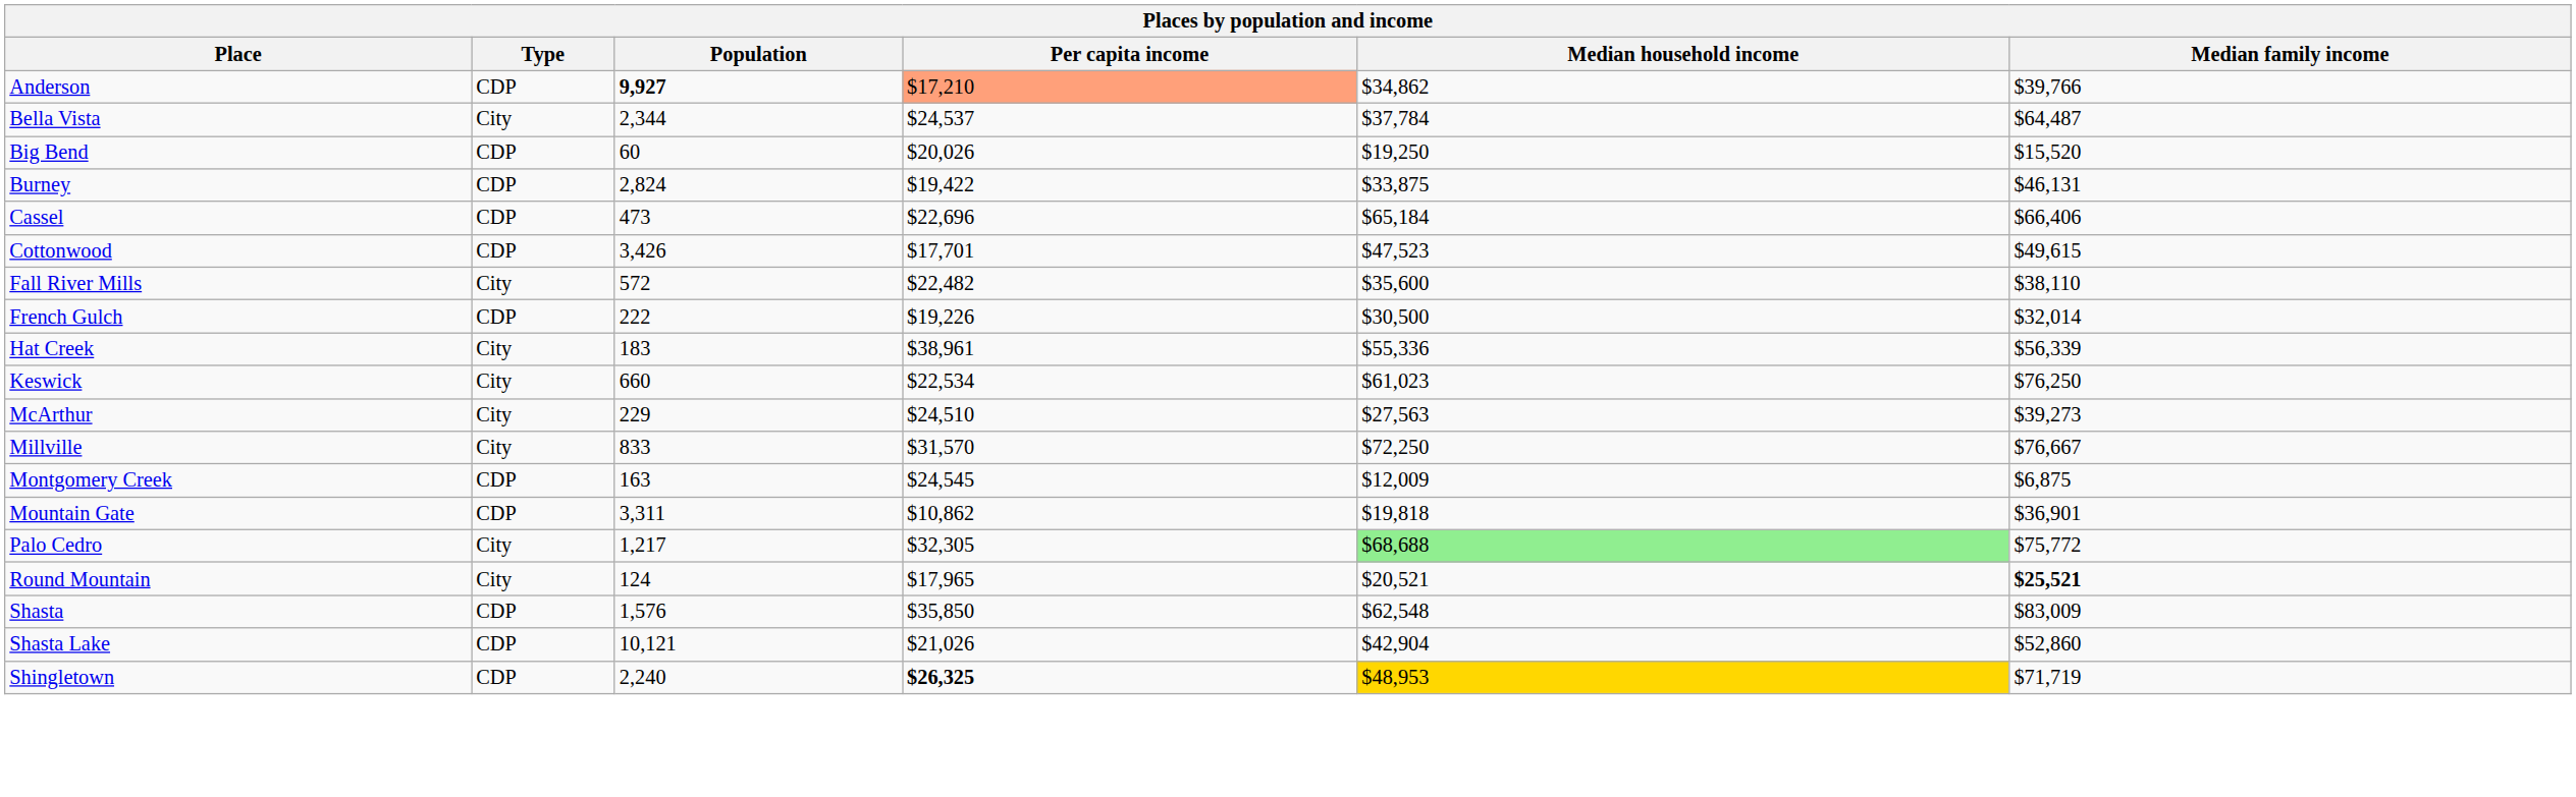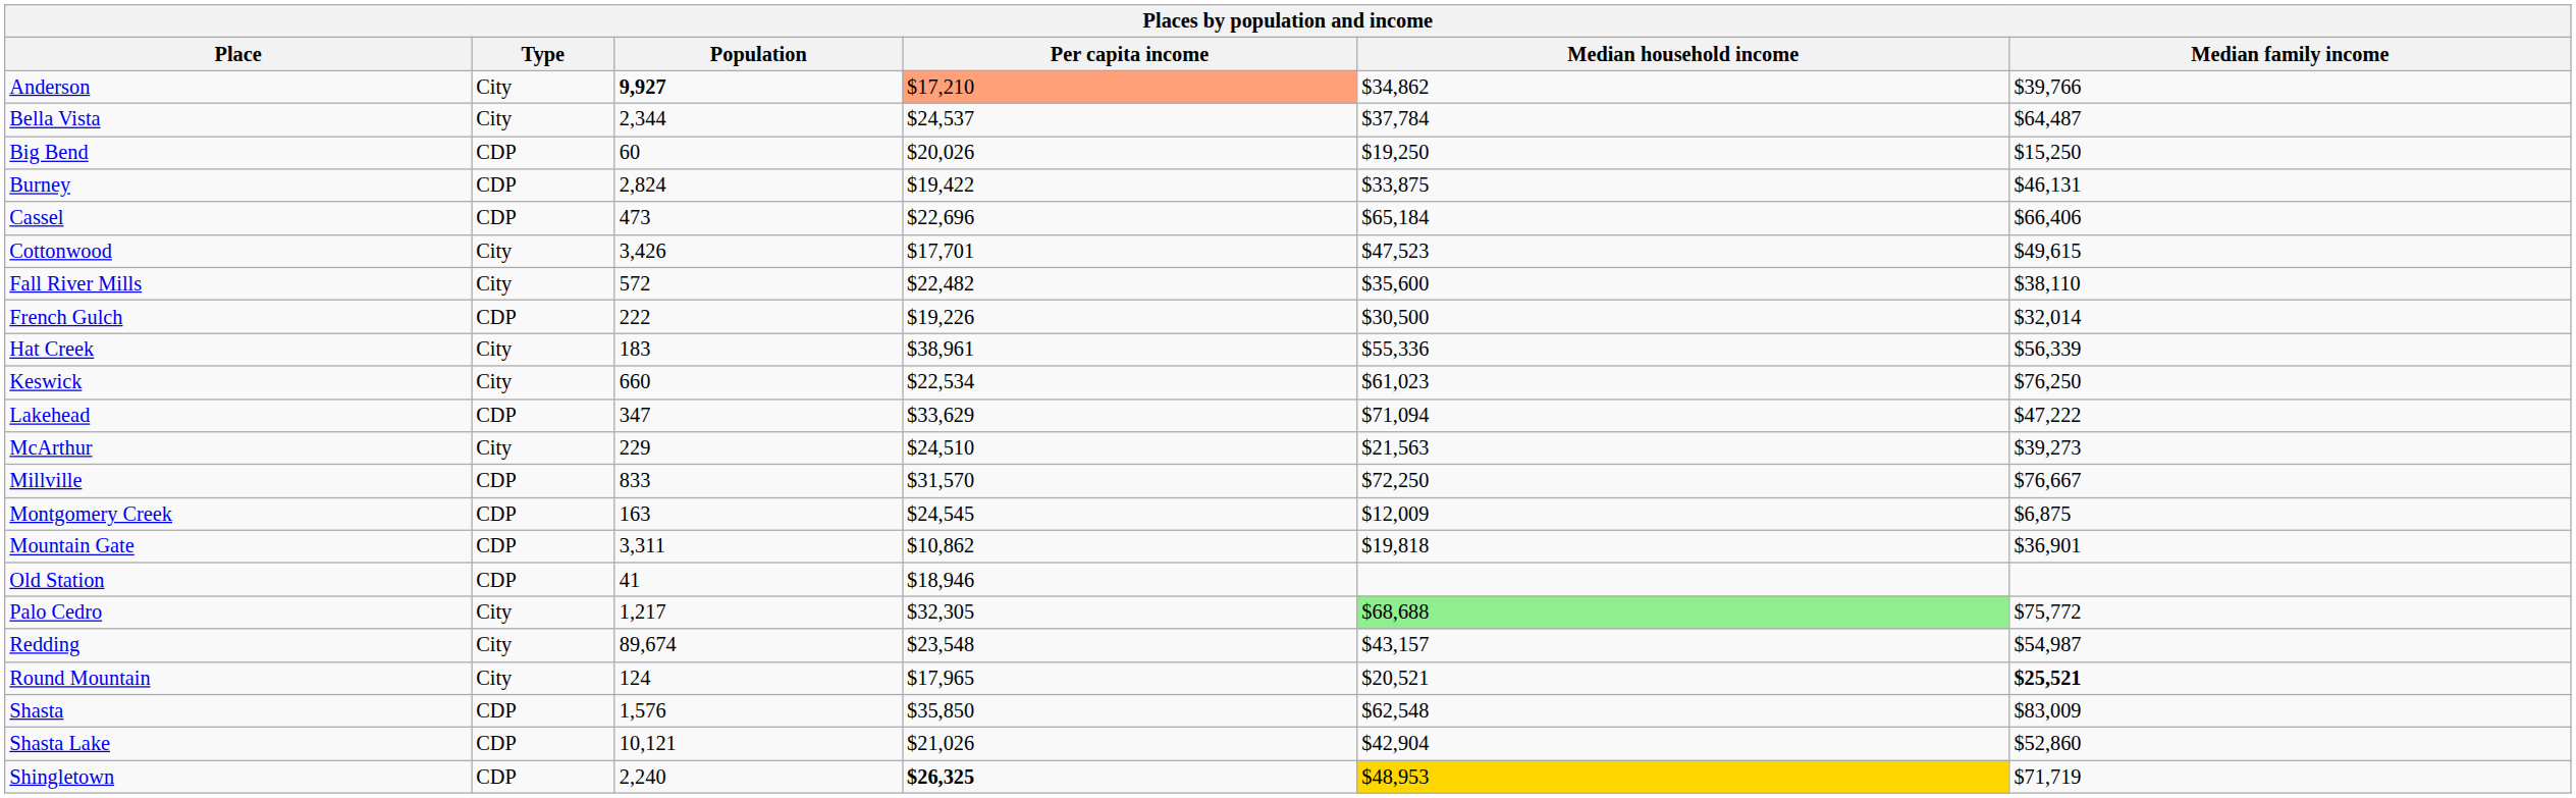Anderson | Type: CDP -> City
Big Bend | Median family income: $15,520 -> $15,250
Cottonwood | Type: CDP -> City
+ row: Lakehead | CDP | 347 | $33,629 | $71,094 | $47,222
McArthur | Median household income: $27,563 -> $21,563
Millville | Type: City -> CDP
+ row: Old Station | CDP | 41 | $18,946
+ row: Redding | City | 89,674 | $23,548 | $43,157 | $54,987
